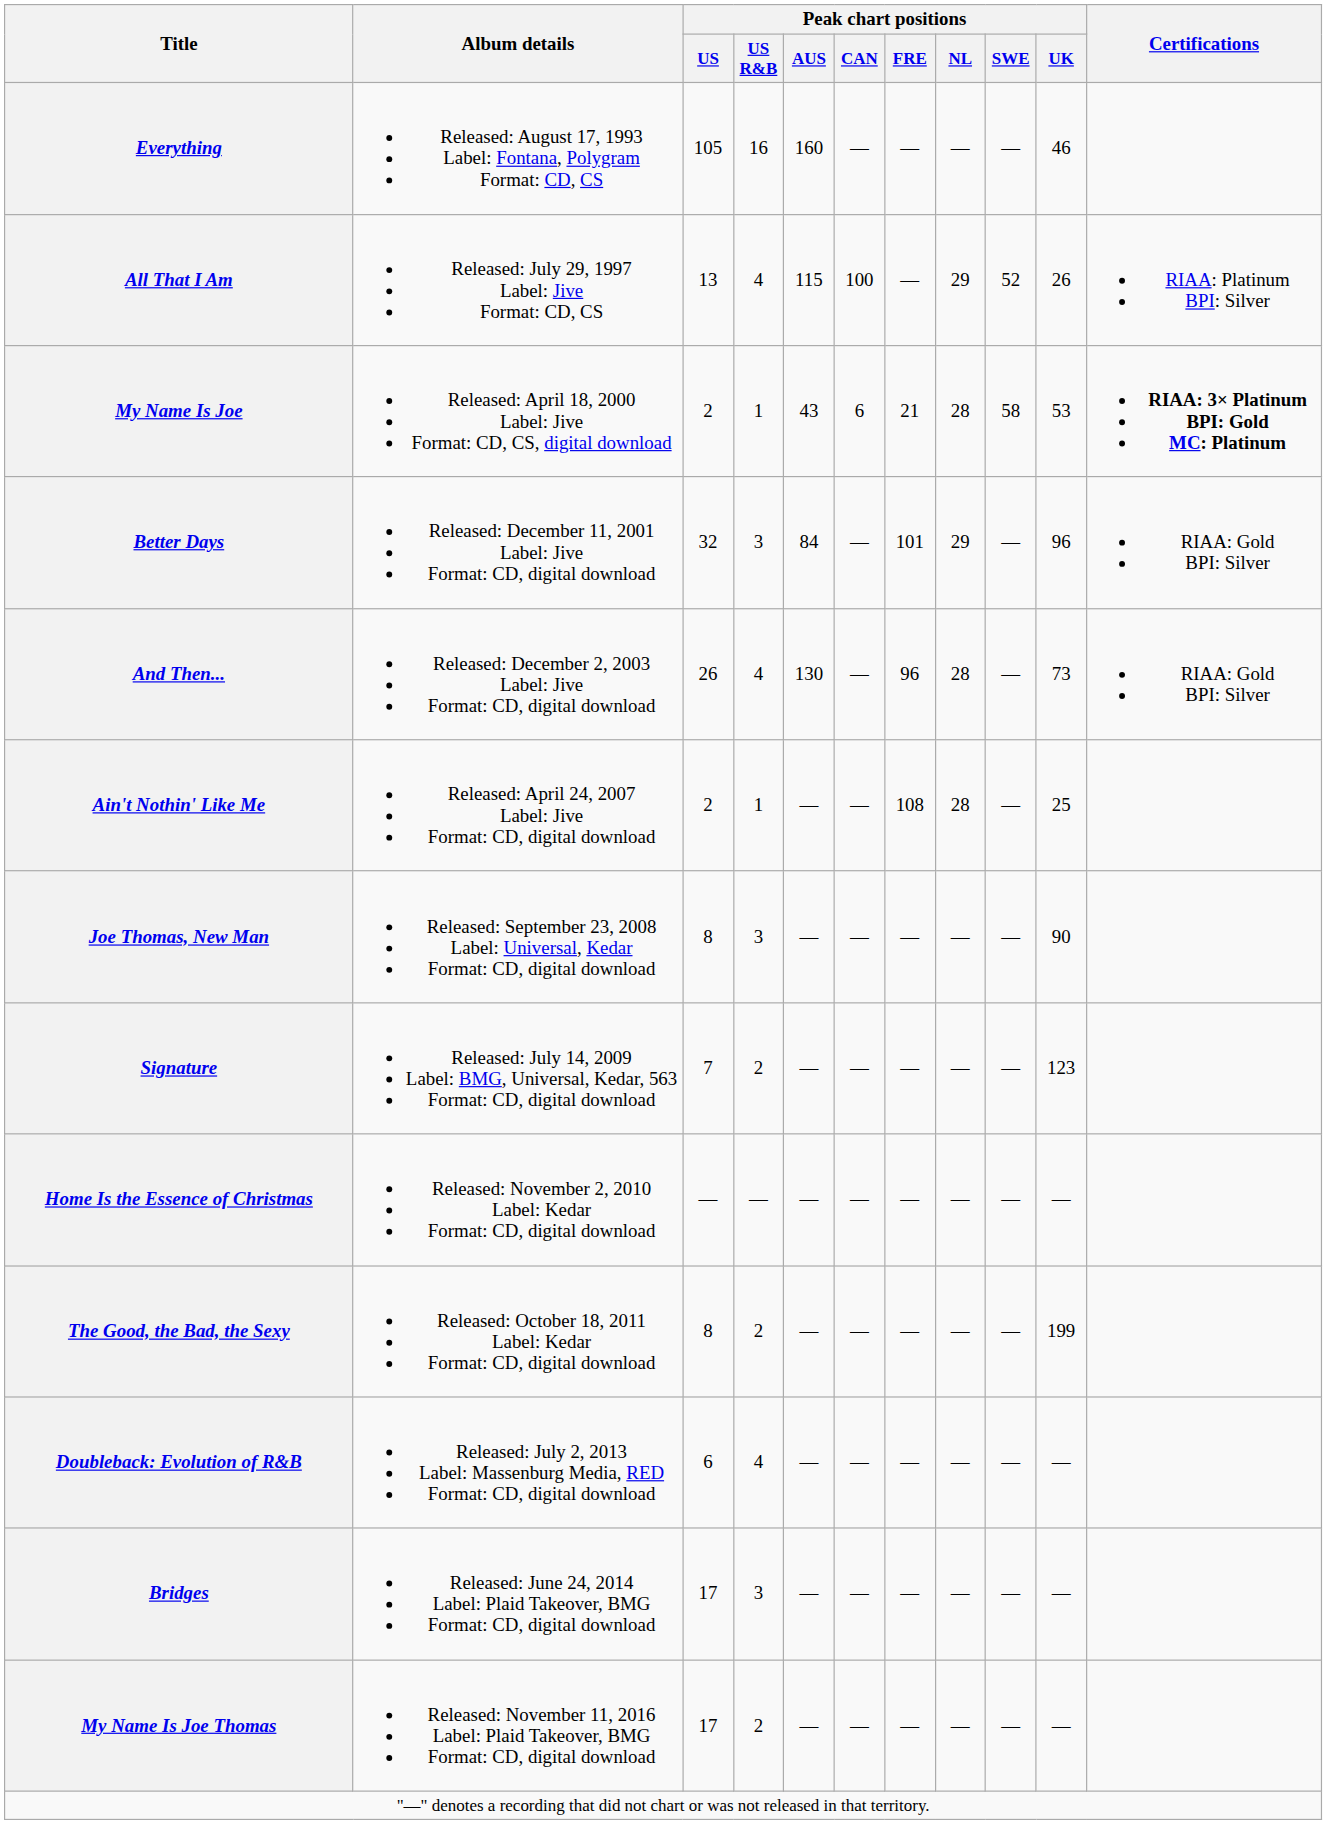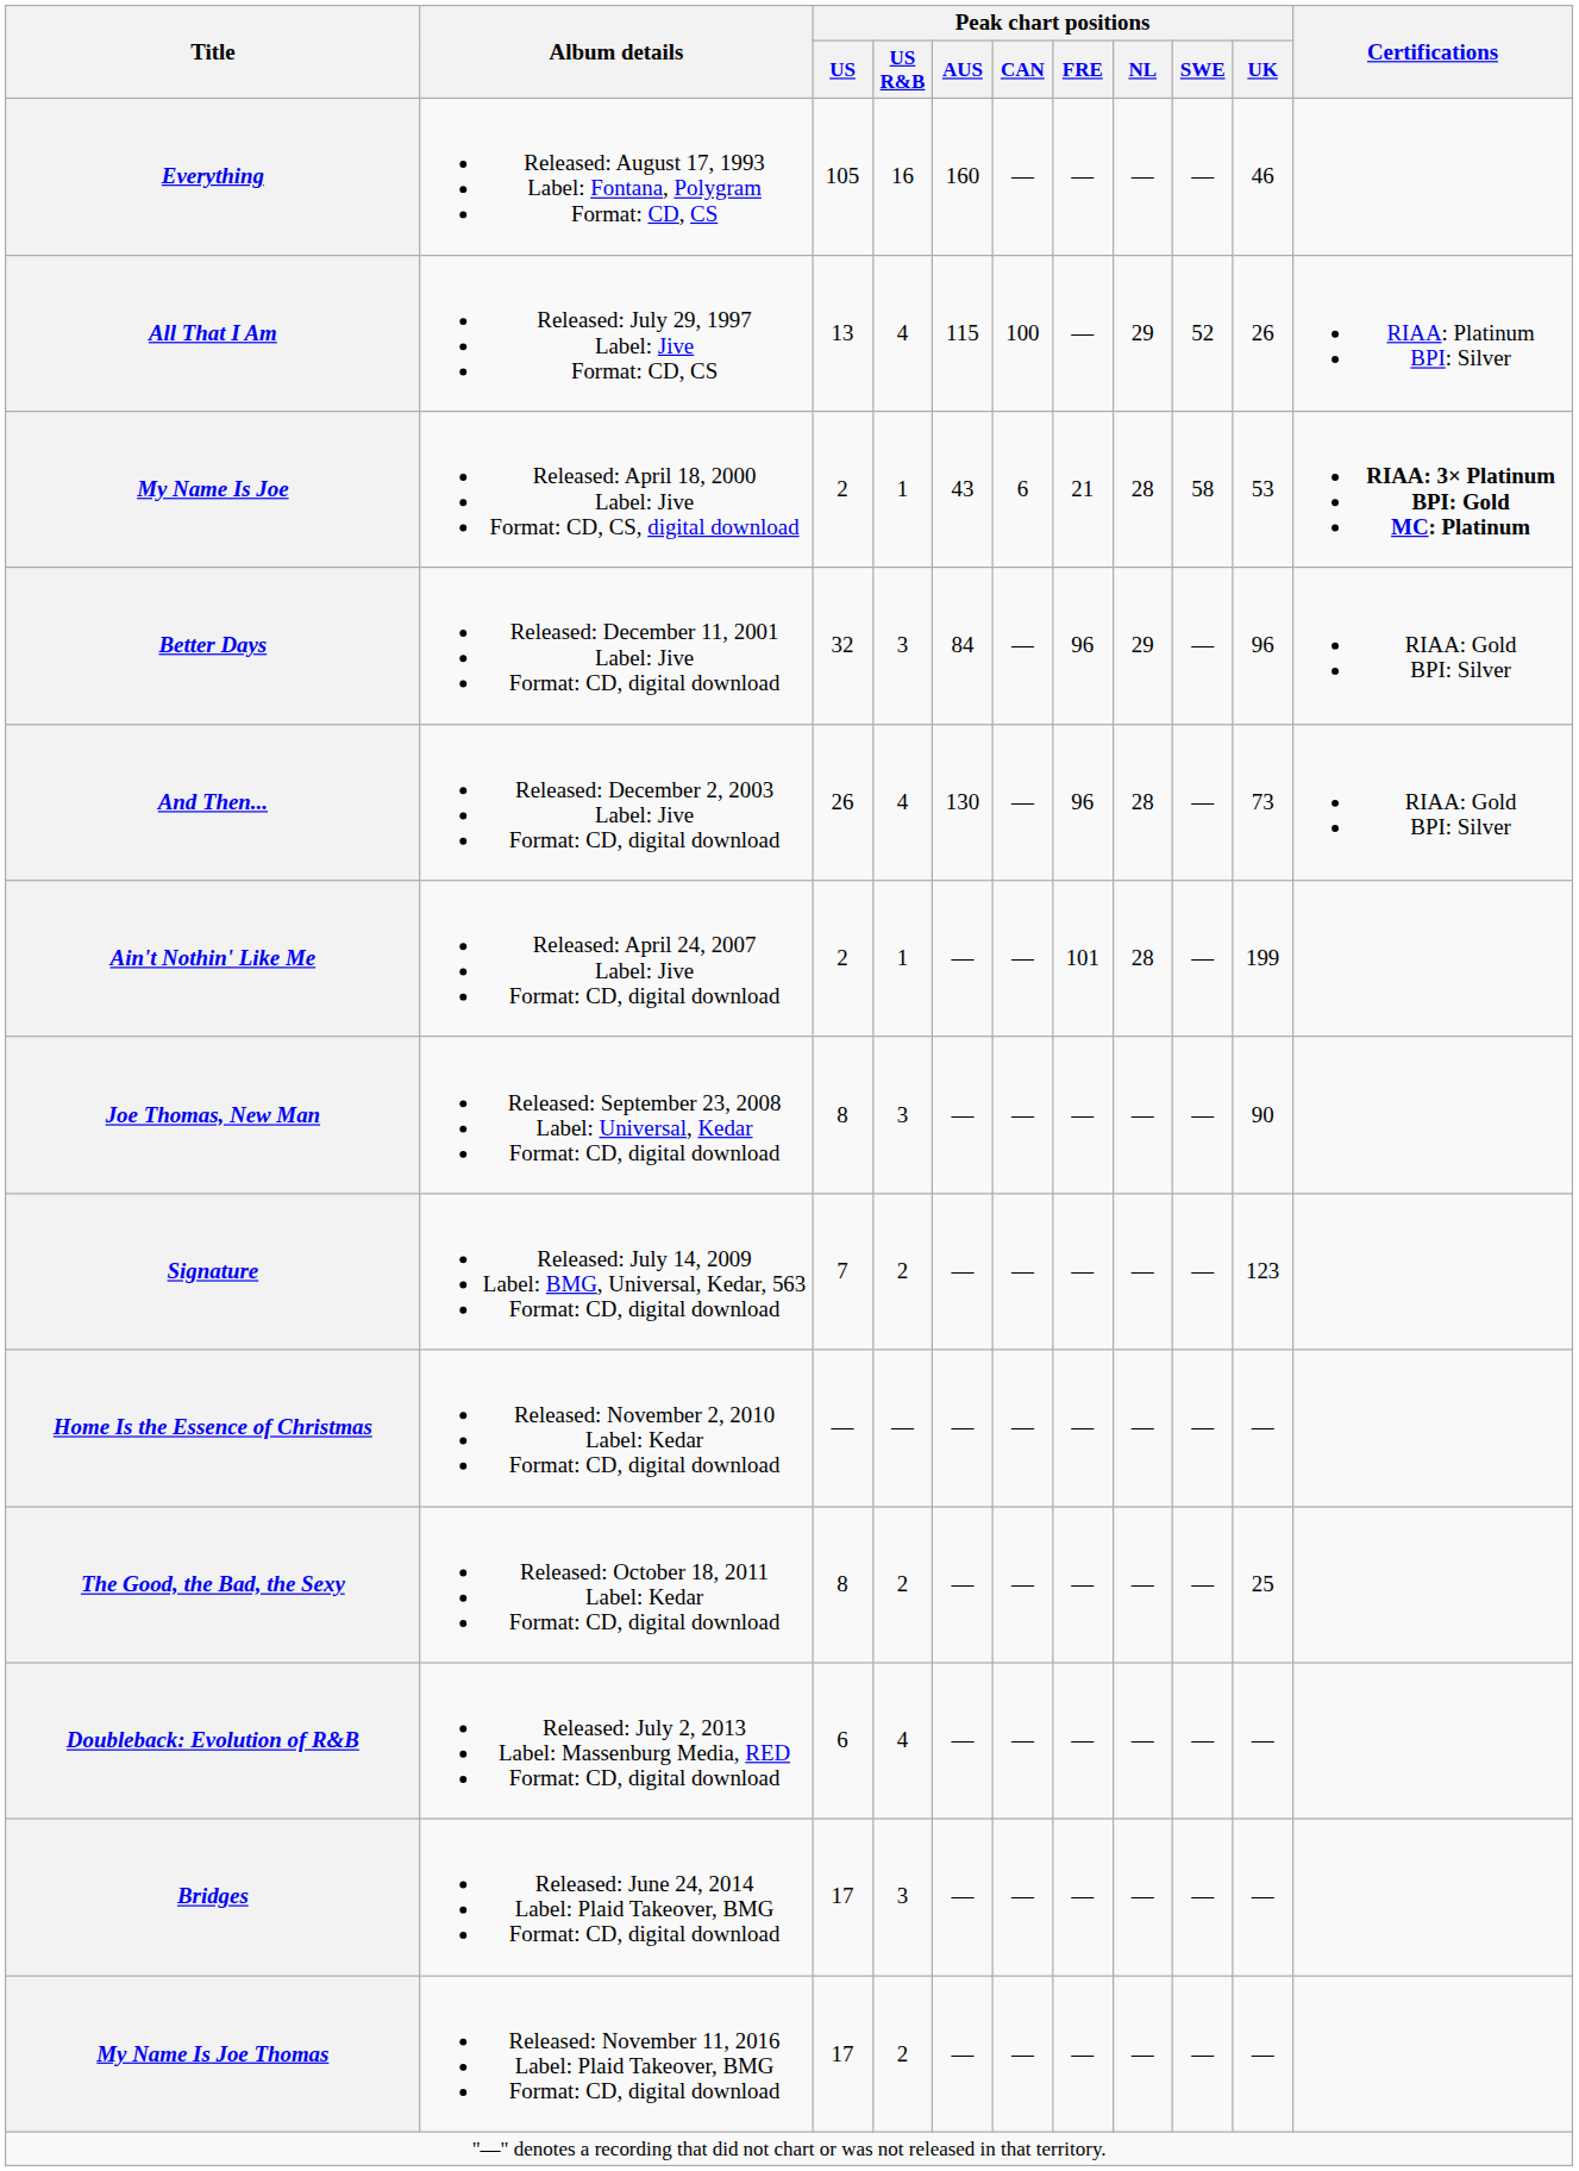Better Days | Peak chart positions / FRE: 101 -> 96
Ain't Nothin' Like Me | Peak chart positions / FRE: 108 -> 101
Ain't Nothin' Like Me | Peak chart positions / UK: 25 -> 199
The Good, the Bad, the Sexy | Peak chart positions / UK: 199 -> 25
